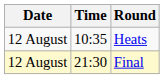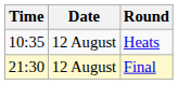columns swapped: Date <-> Time
